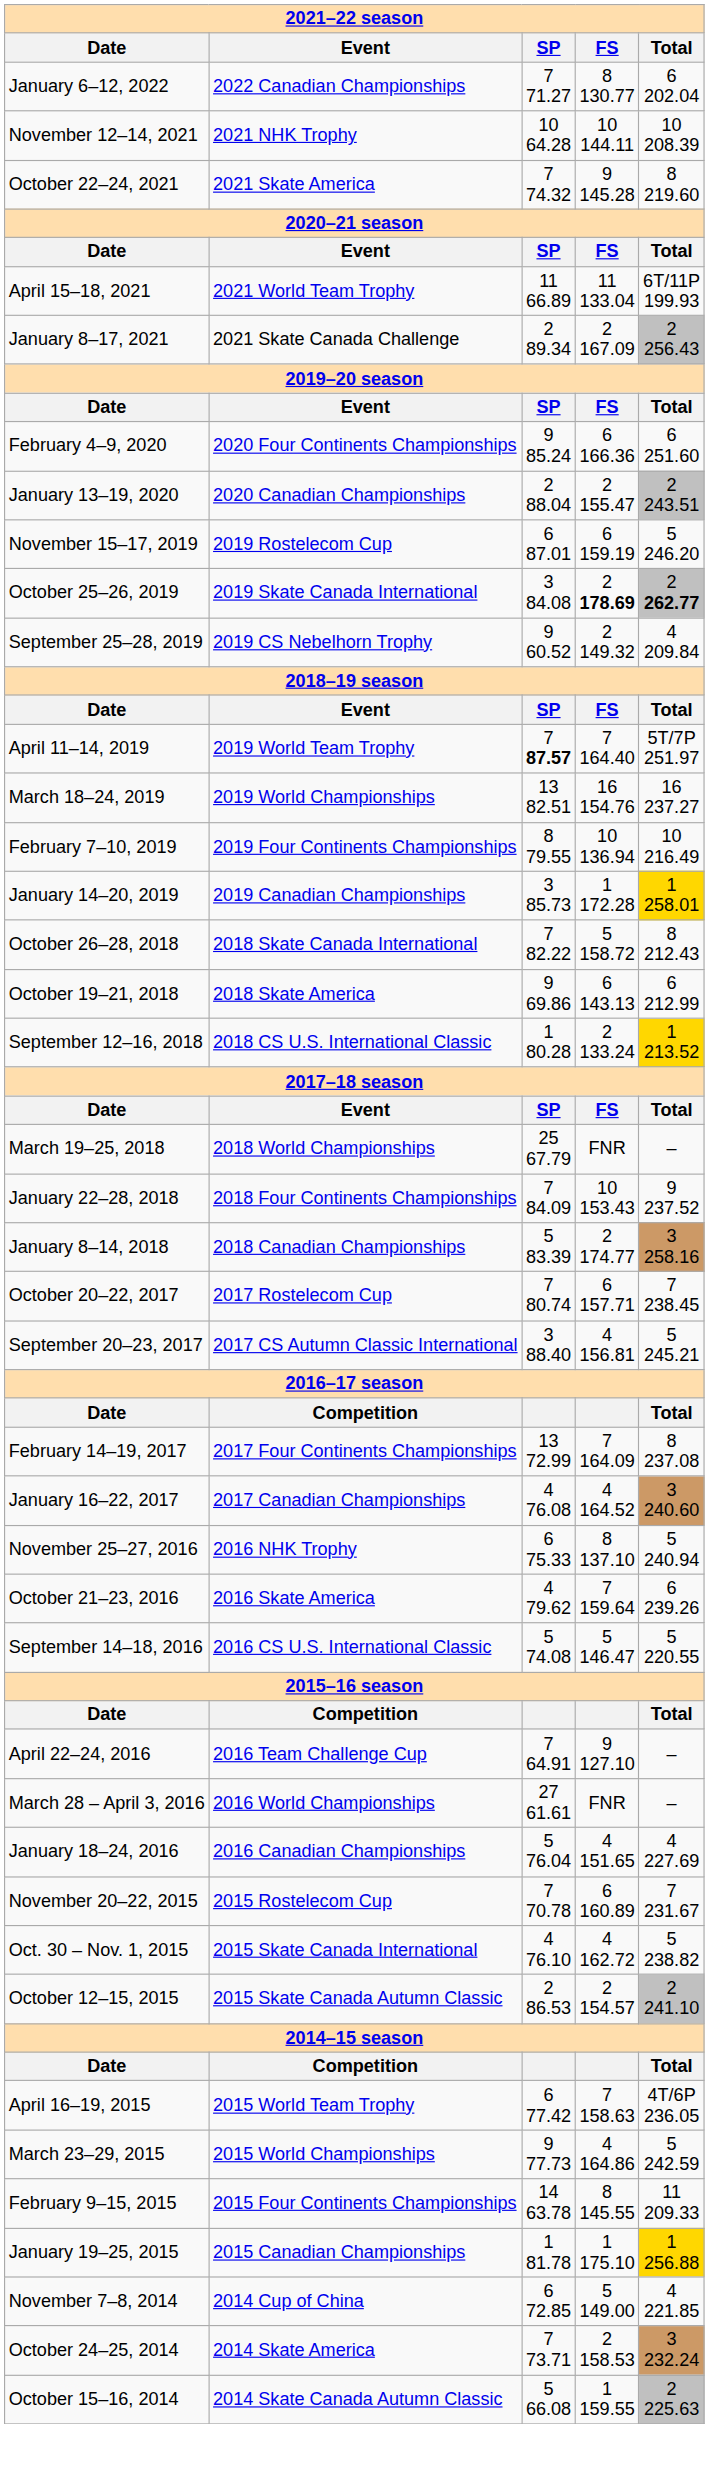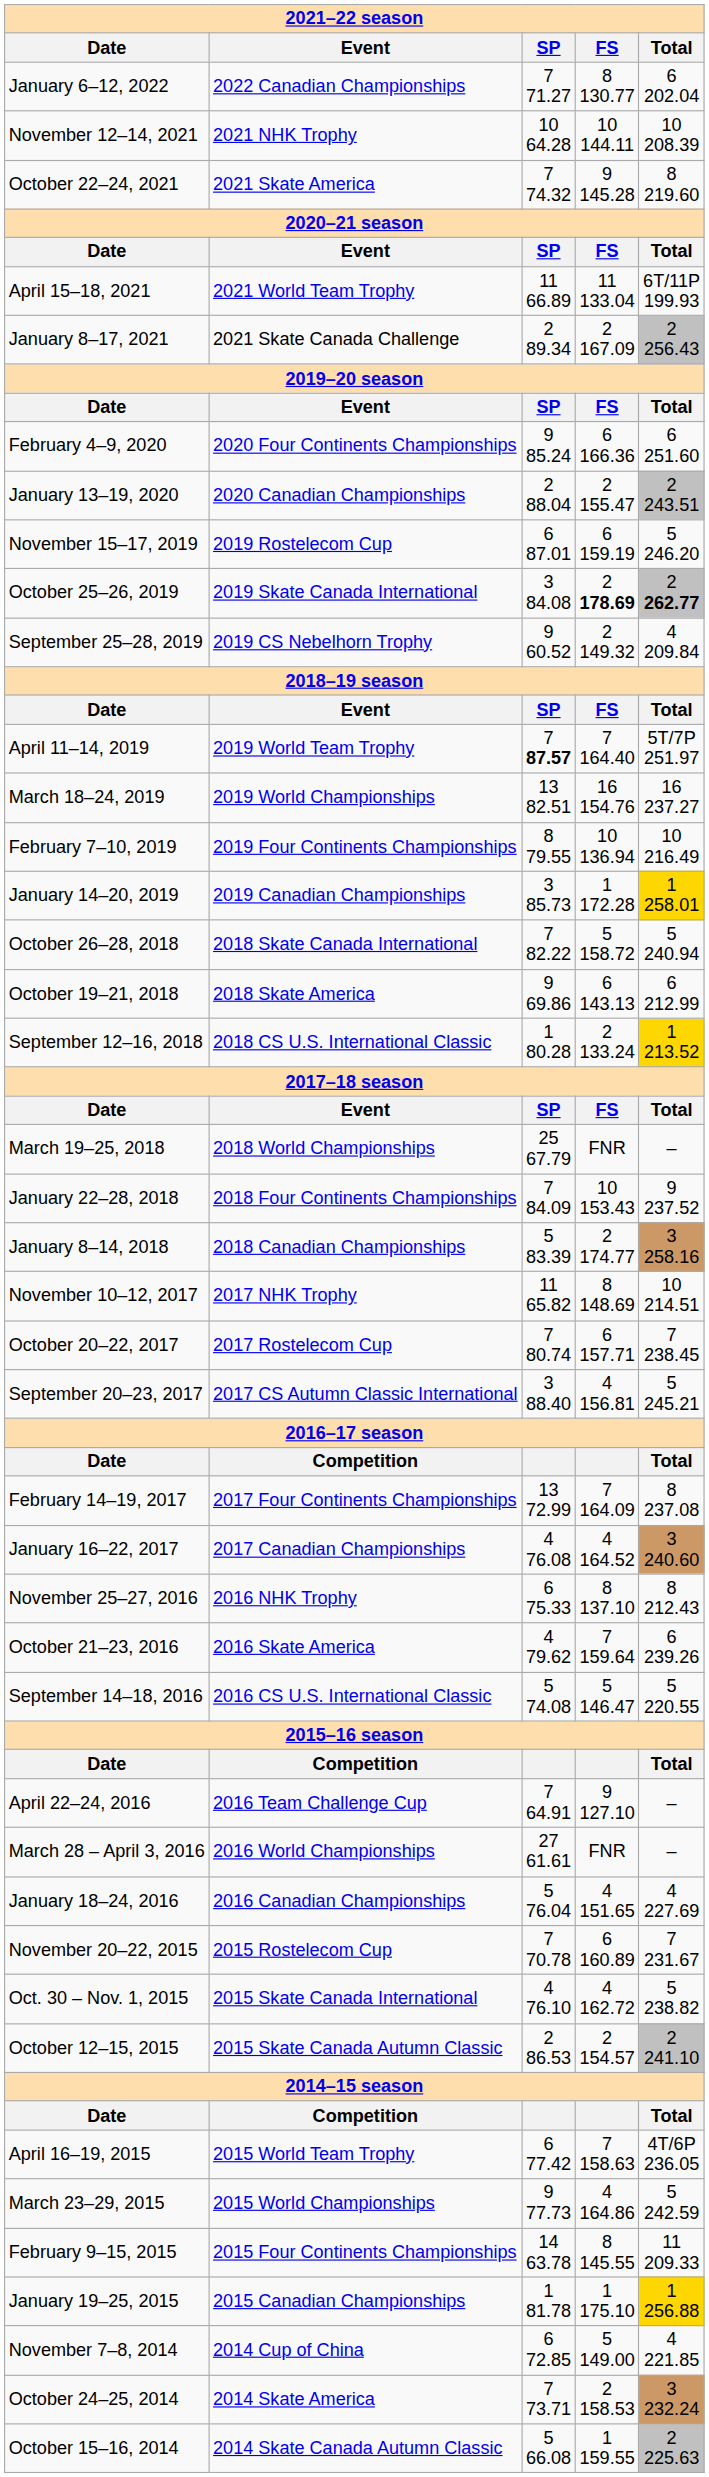October 26–28, 2018 | column 5: 8 212.43 -> 5 240.94
+ row: November 10–12, 2017 | 2017 NHK Trophy | 11 65.82 | 8 148.69 | 10 214.51
November 25–27, 2016 | column 5: 5 240.94 -> 8 212.43
